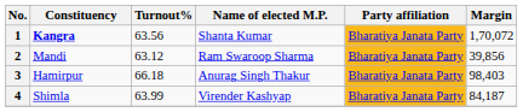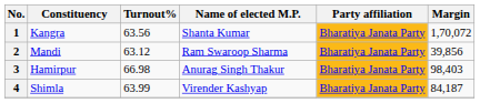1 | Constituency: bold -> normal
3 | Turnout%: 66.18 -> 66.98
